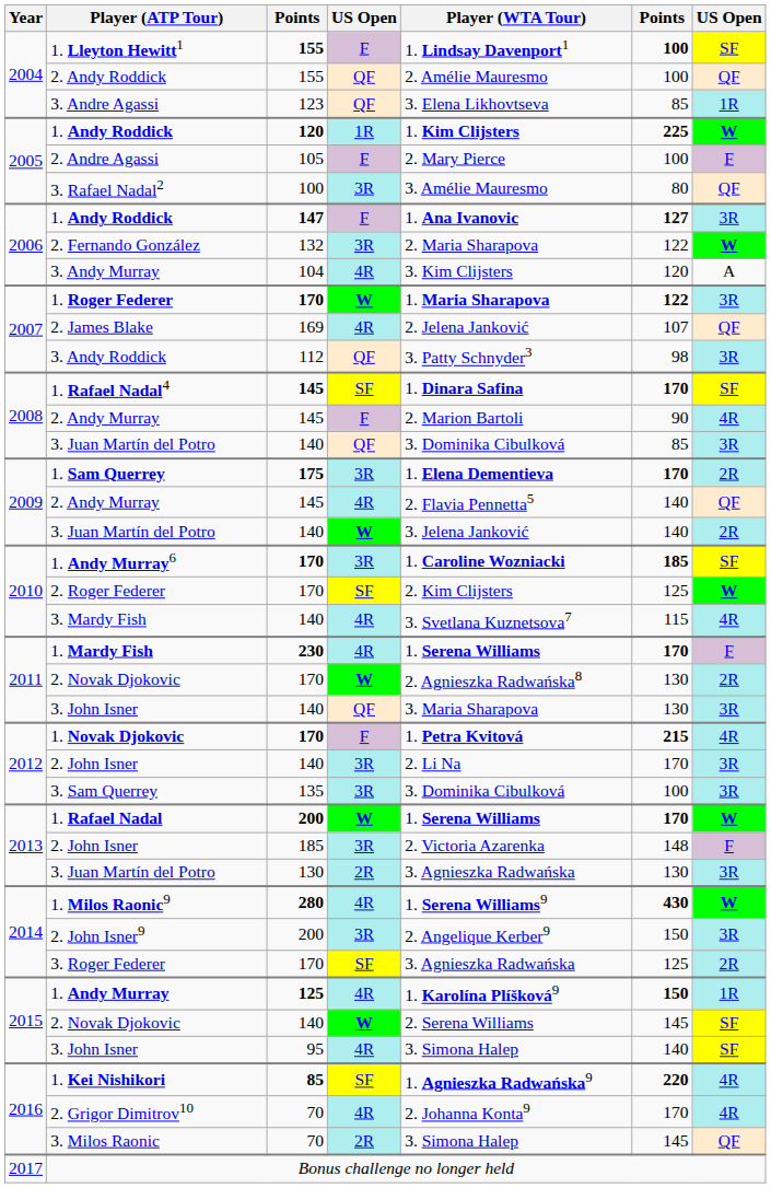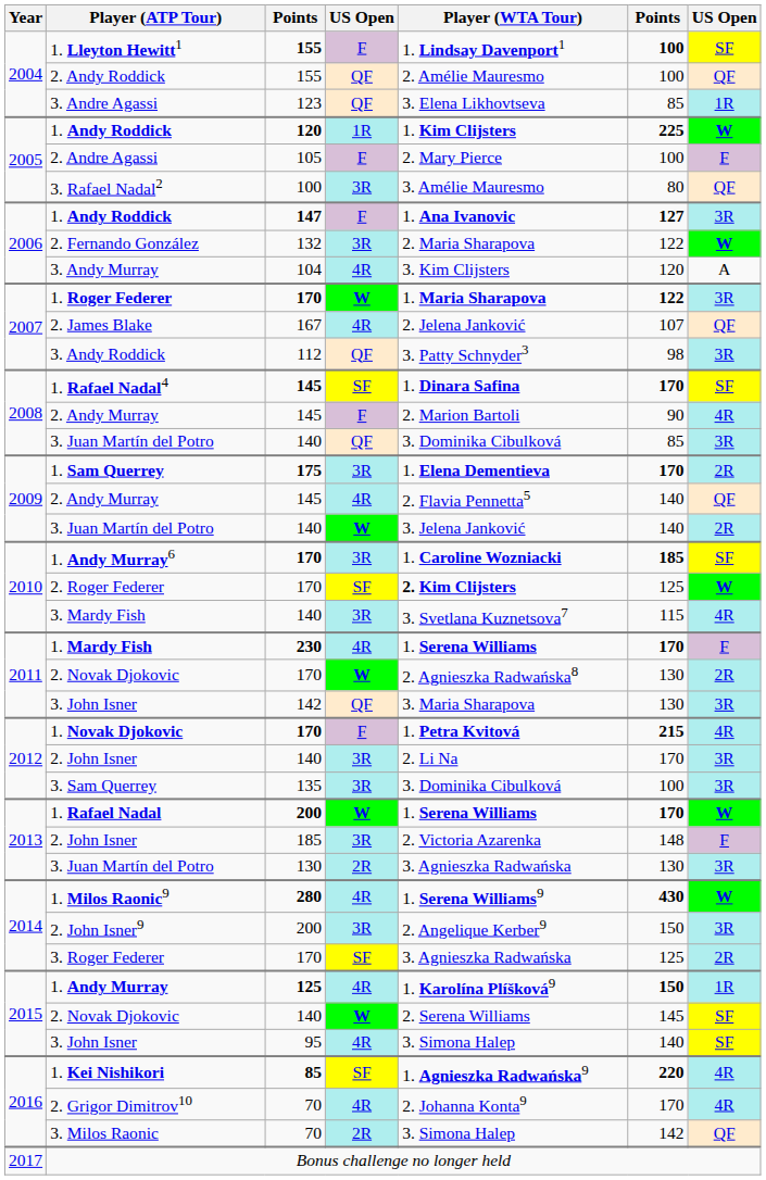2. James Blake | column 3: 169 -> 167
2. Roger Federer | Player (WTA Tour): normal -> bold
3. Mardy Fish | column 4: 4R -> 3R
2011 / 3. John Isner | column 3: 140 -> 142
3. Milos Raonic | column 6: 145 -> 142
